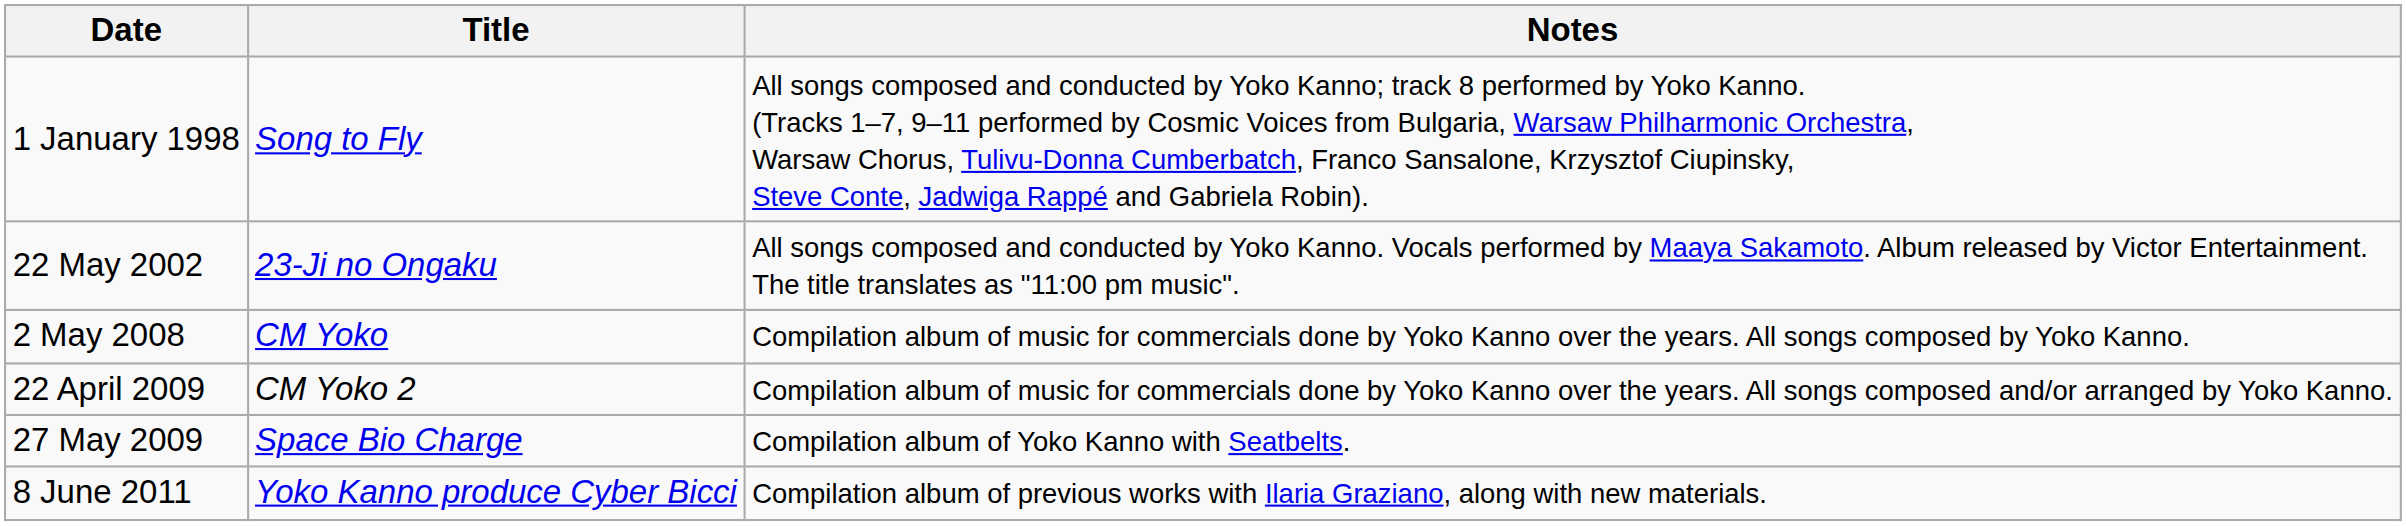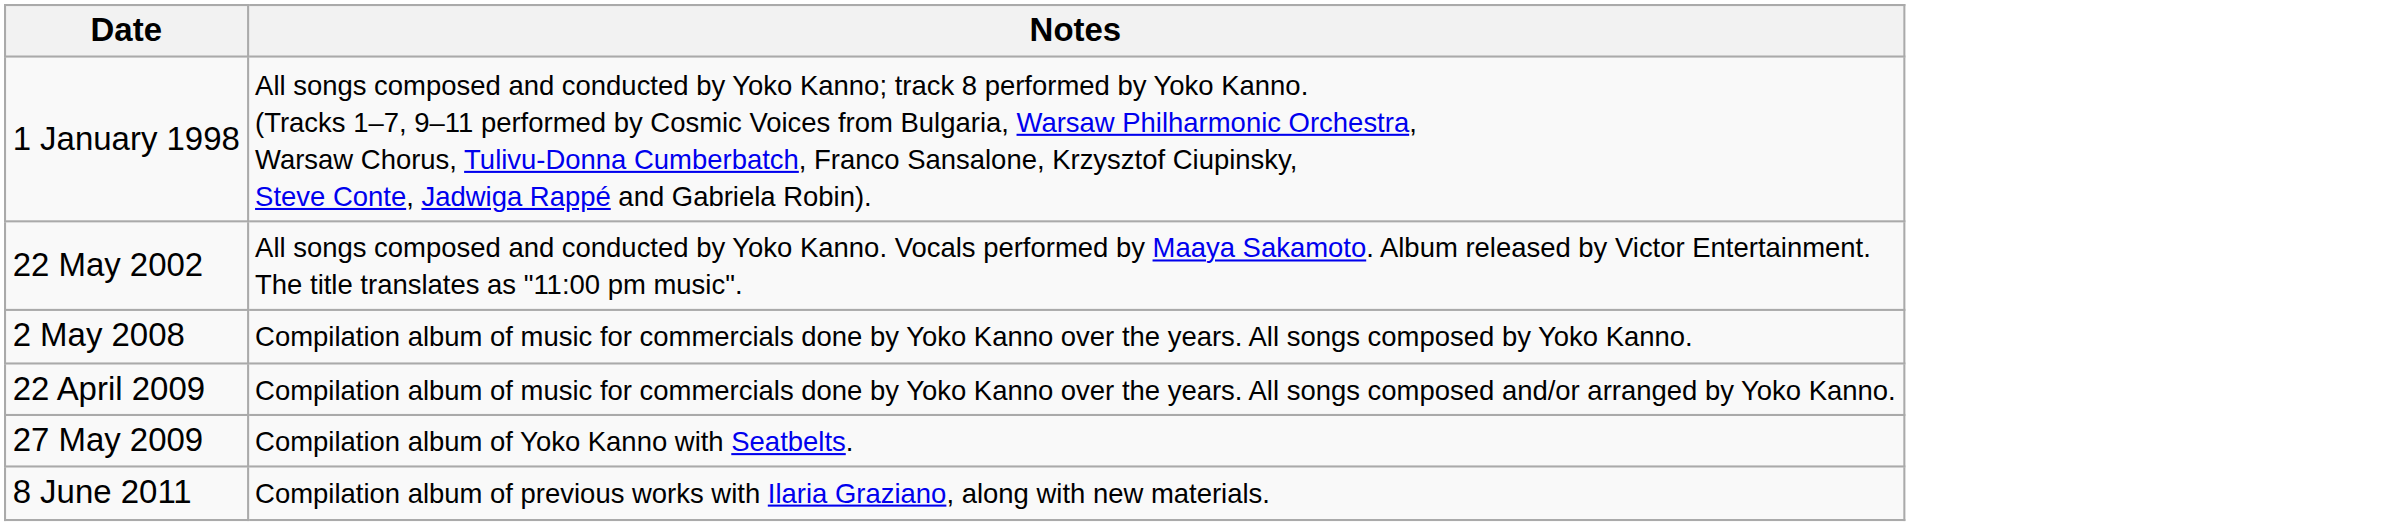- column: Title | Song to Fly | 23-Ji no Ongaku | CM Yoko | CM Yoko 2 | Space Bio Charge | Yoko Kanno produce Cyber Bicci
